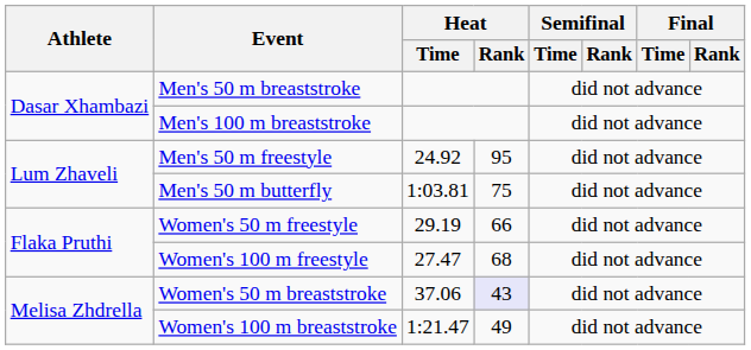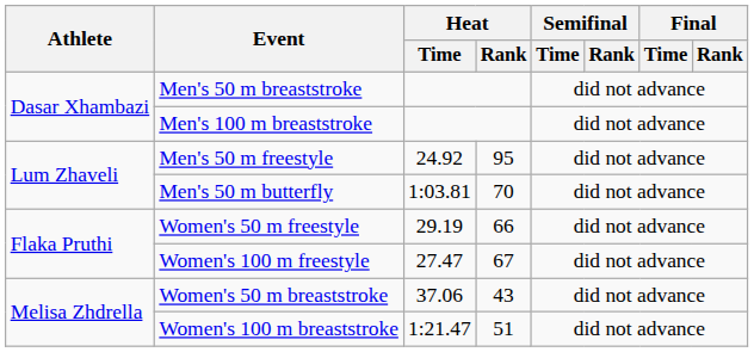Men's 50 m butterfly | Heat / Rank: 75 -> 70
Women's 100 m freestyle | Heat / Rank: 68 -> 67
Women's 50 m breaststroke | Heat / Rank: lavender background -> no background
Women's 100 m breaststroke | Heat / Rank: 49 -> 51
